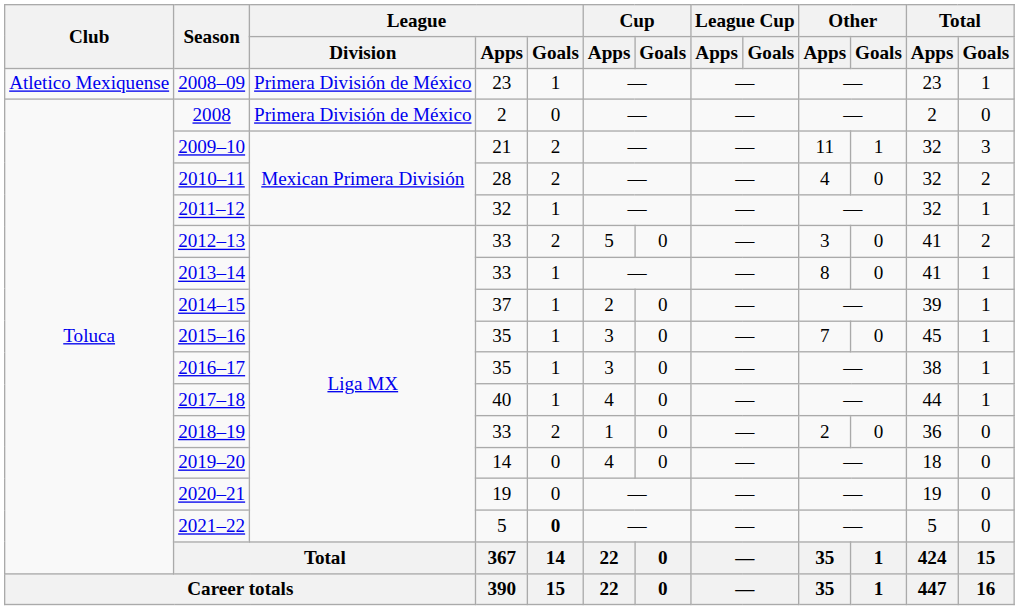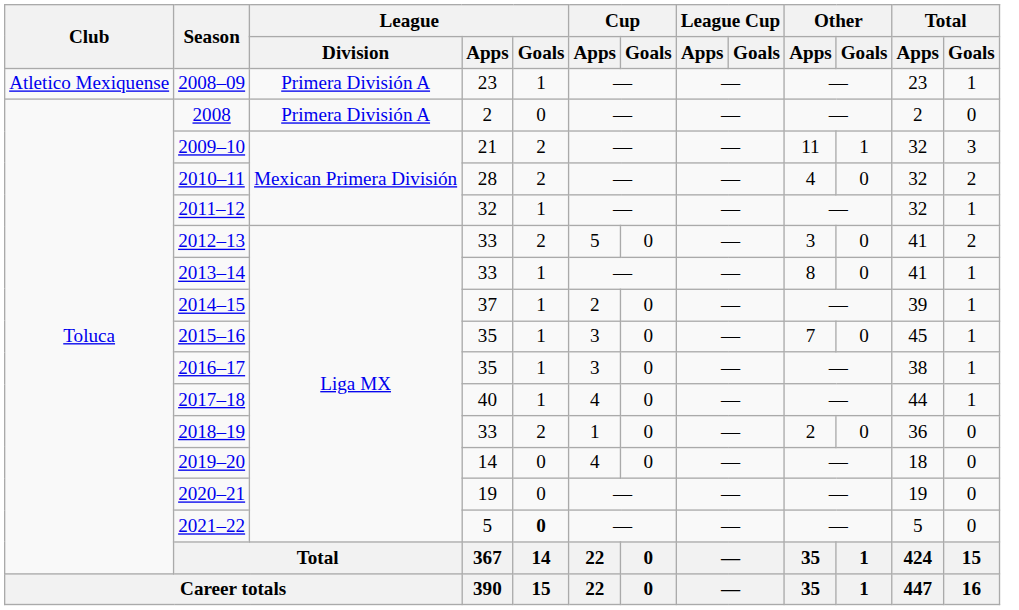2008–09 | League / Division: Primera División de México -> Primera División A
2008 | League / Division: Primera División de México -> Primera División A
